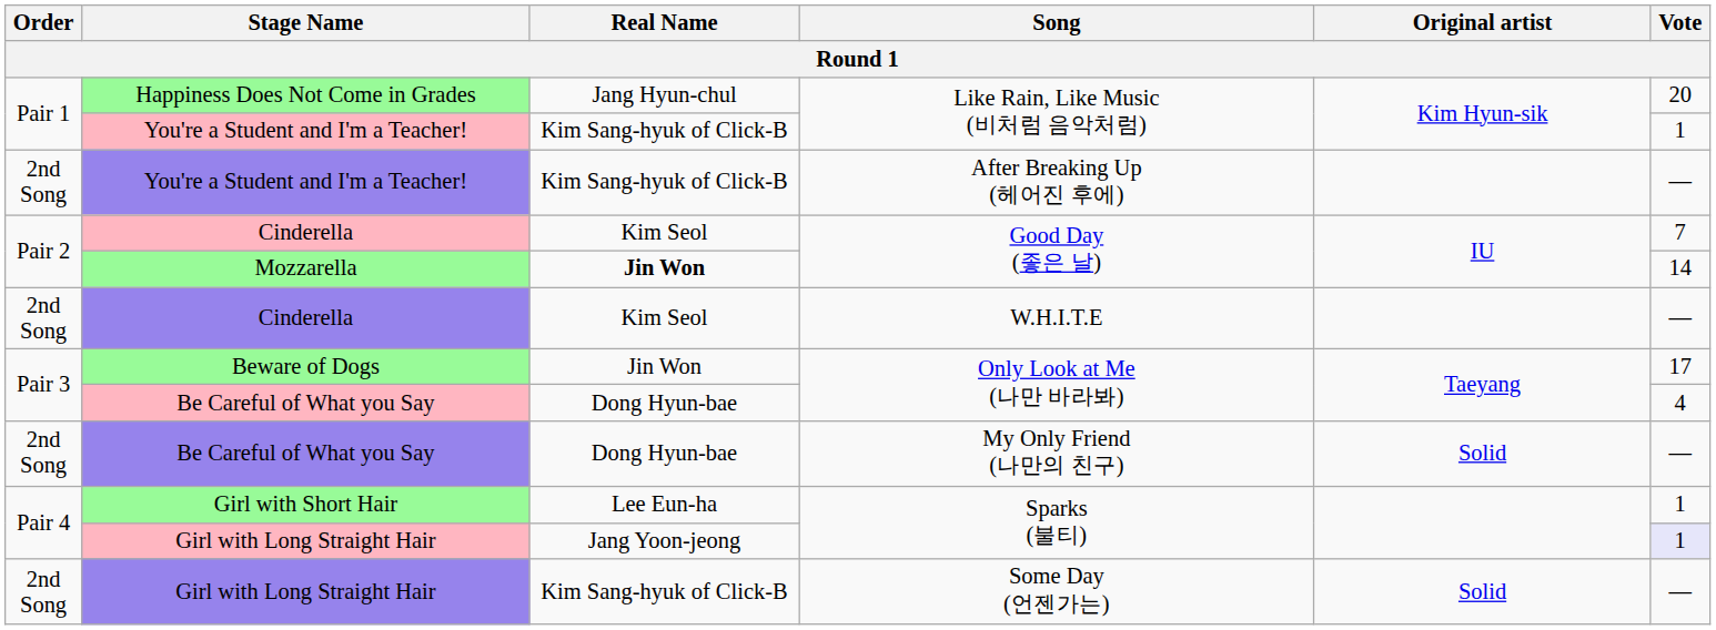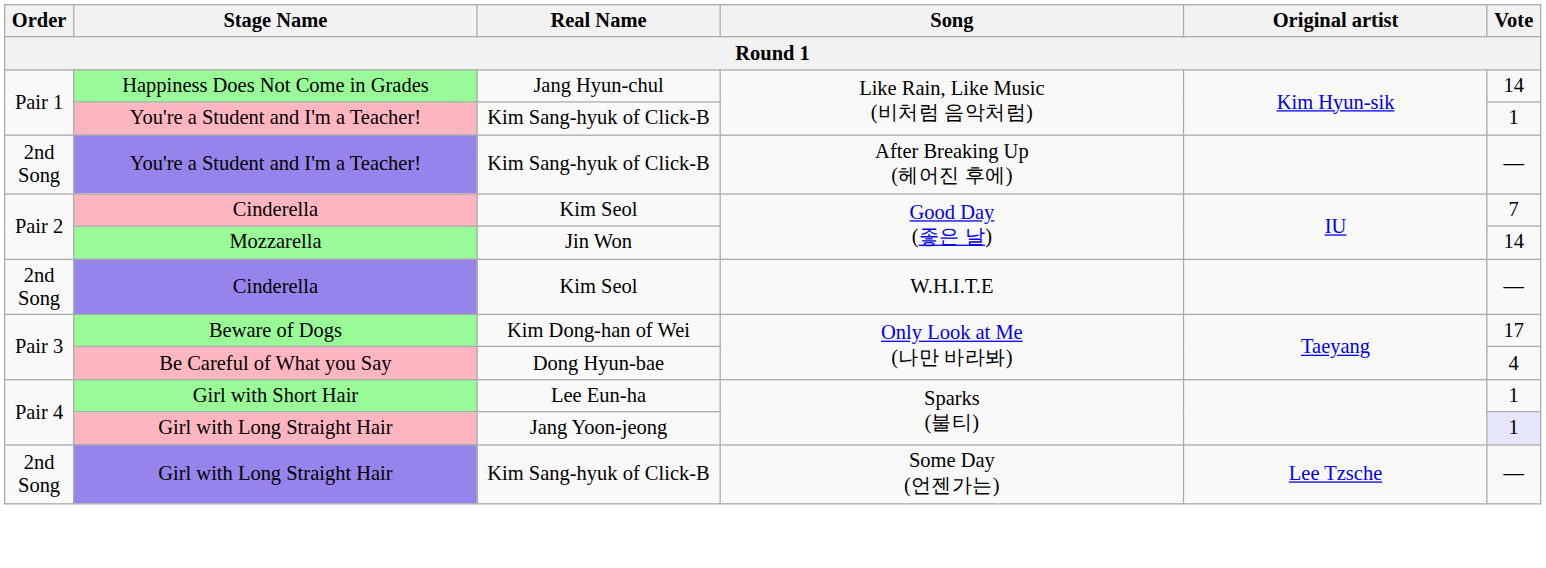Happiness Does Not Come in Grades | Vote: 20 -> 14
Mozzarella | Real Name: bold -> normal
Beware of Dogs | Real Name: Jin Won -> Kim Dong-han of Wei
- row: 2nd Song | Be Careful of What you Say | Dong Hyun-bae | My Only Friend (나만의 친구) | Solid | —
Girl with Long Straight Hair / Some Day (언젠가는) | Original artist: Solid -> Lee Tzsche
